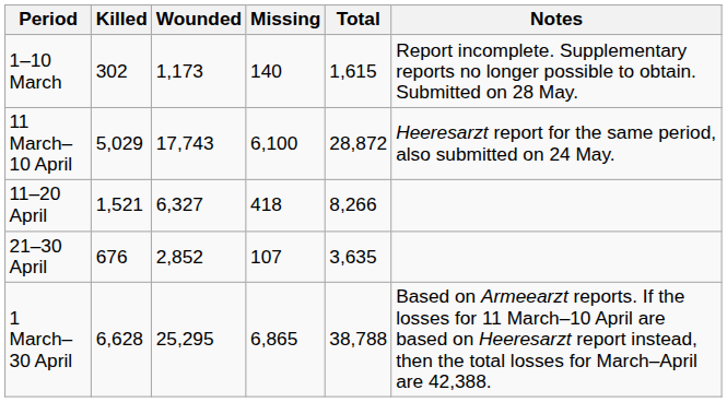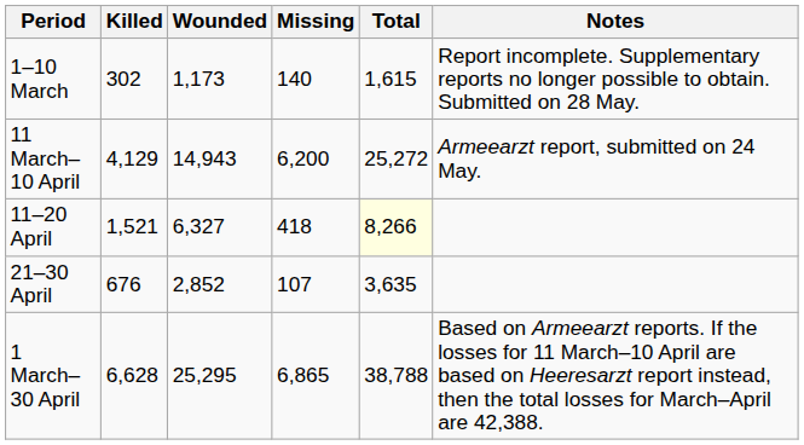+ row: 11 March–10 April | 4,129 | 14,943 | 6,200 | 25,272 | Armeearzt report, submitted on 24 May.
- row: 11 March–10 April | 5,029 | 17,743 | 6,100 | 28,872 | Heeresarzt report for the same period, also submitted on 24 May.
1,521 | Total: no background -> lightyellow background
